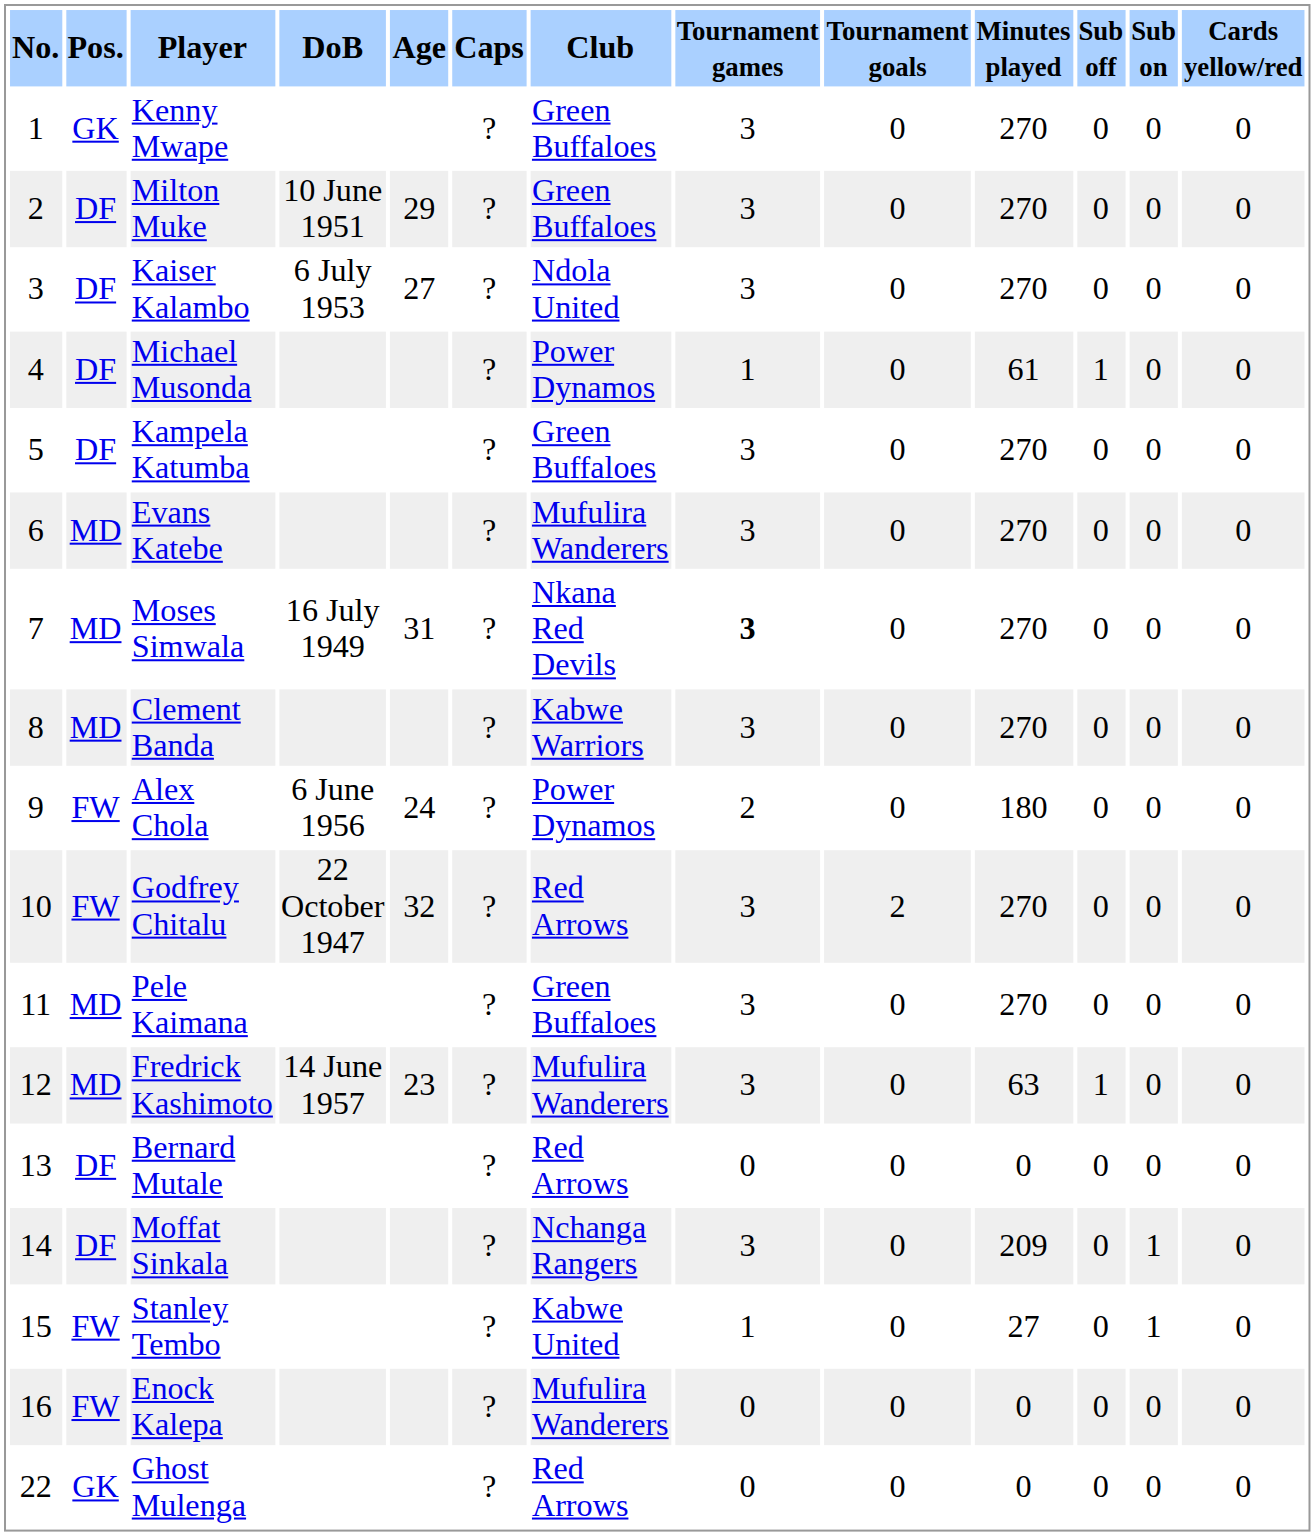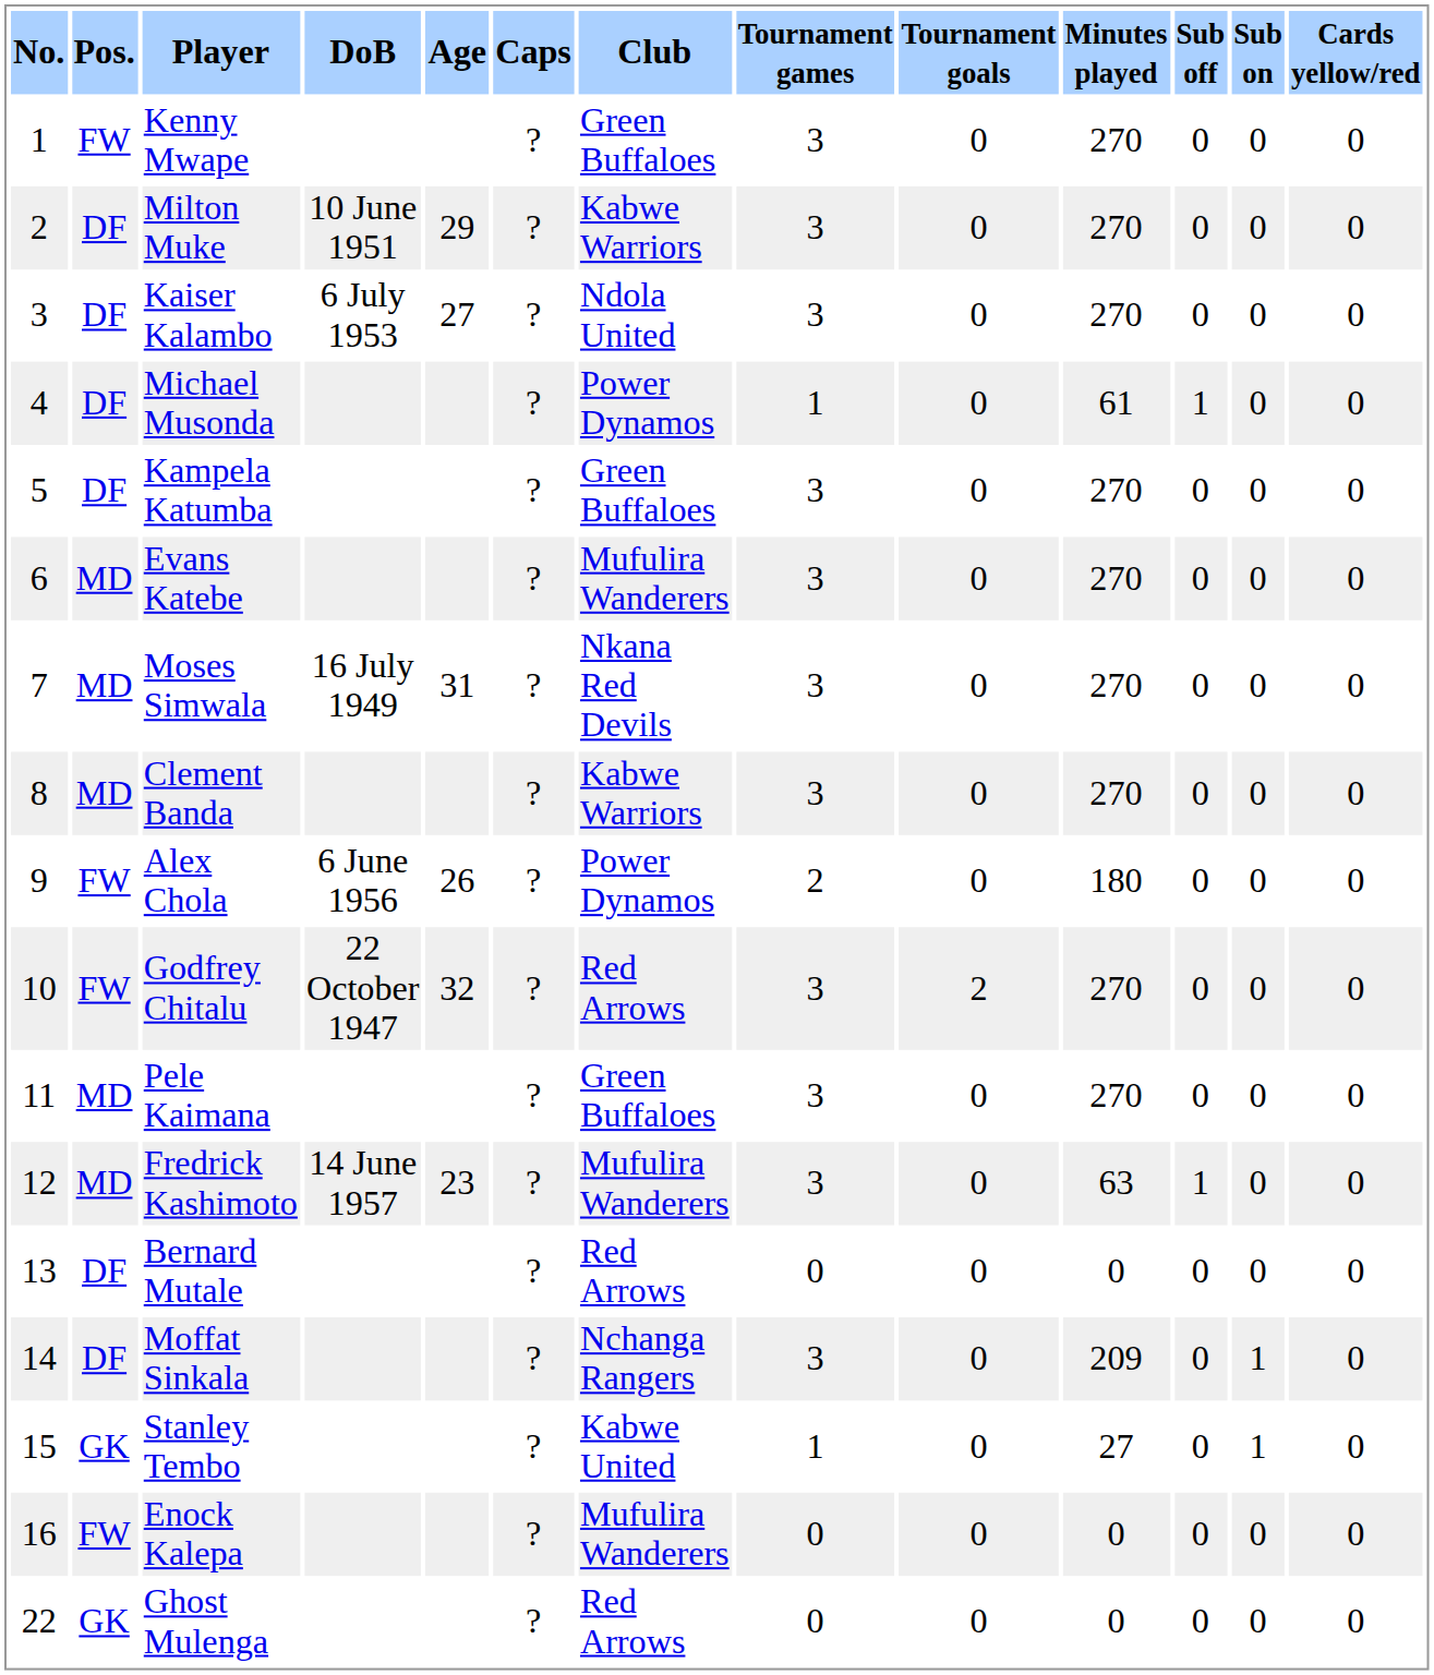Kenny Mwape | Pos.: GK -> FW
Milton Muke | Club: Green Buffaloes -> Kabwe Warriors
Moses Simwala | Tournament games: bold -> normal
Alex Chola | Age: 24 -> 26
Stanley Tembo | Pos.: FW -> GK
